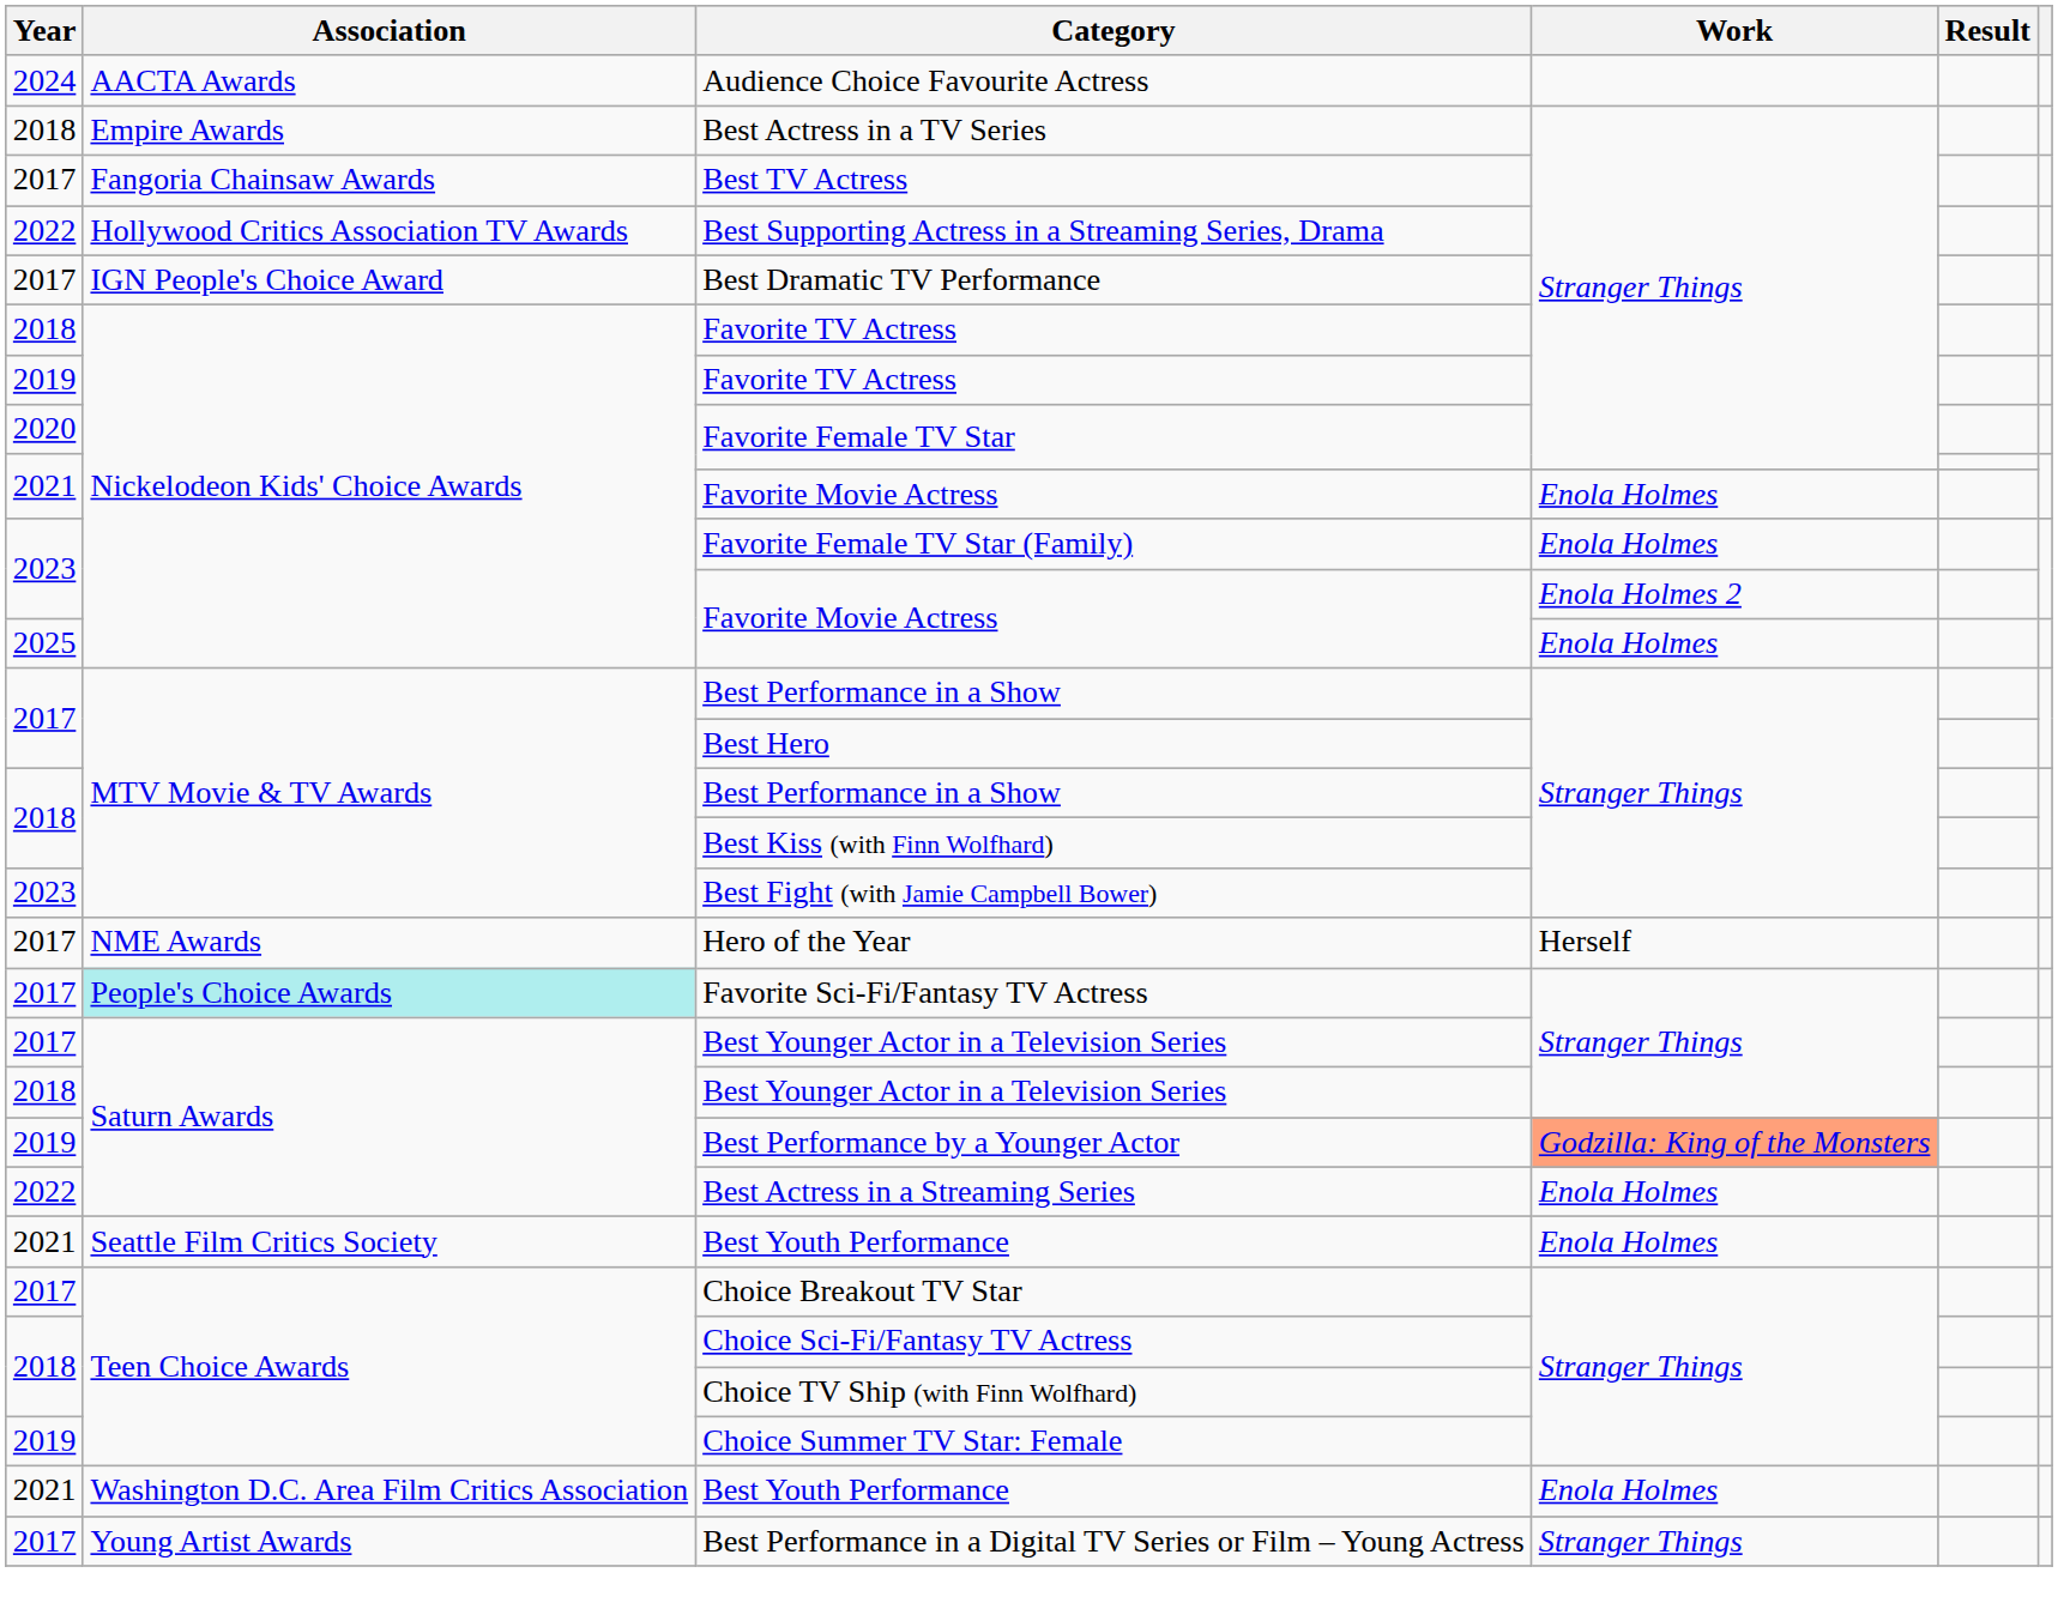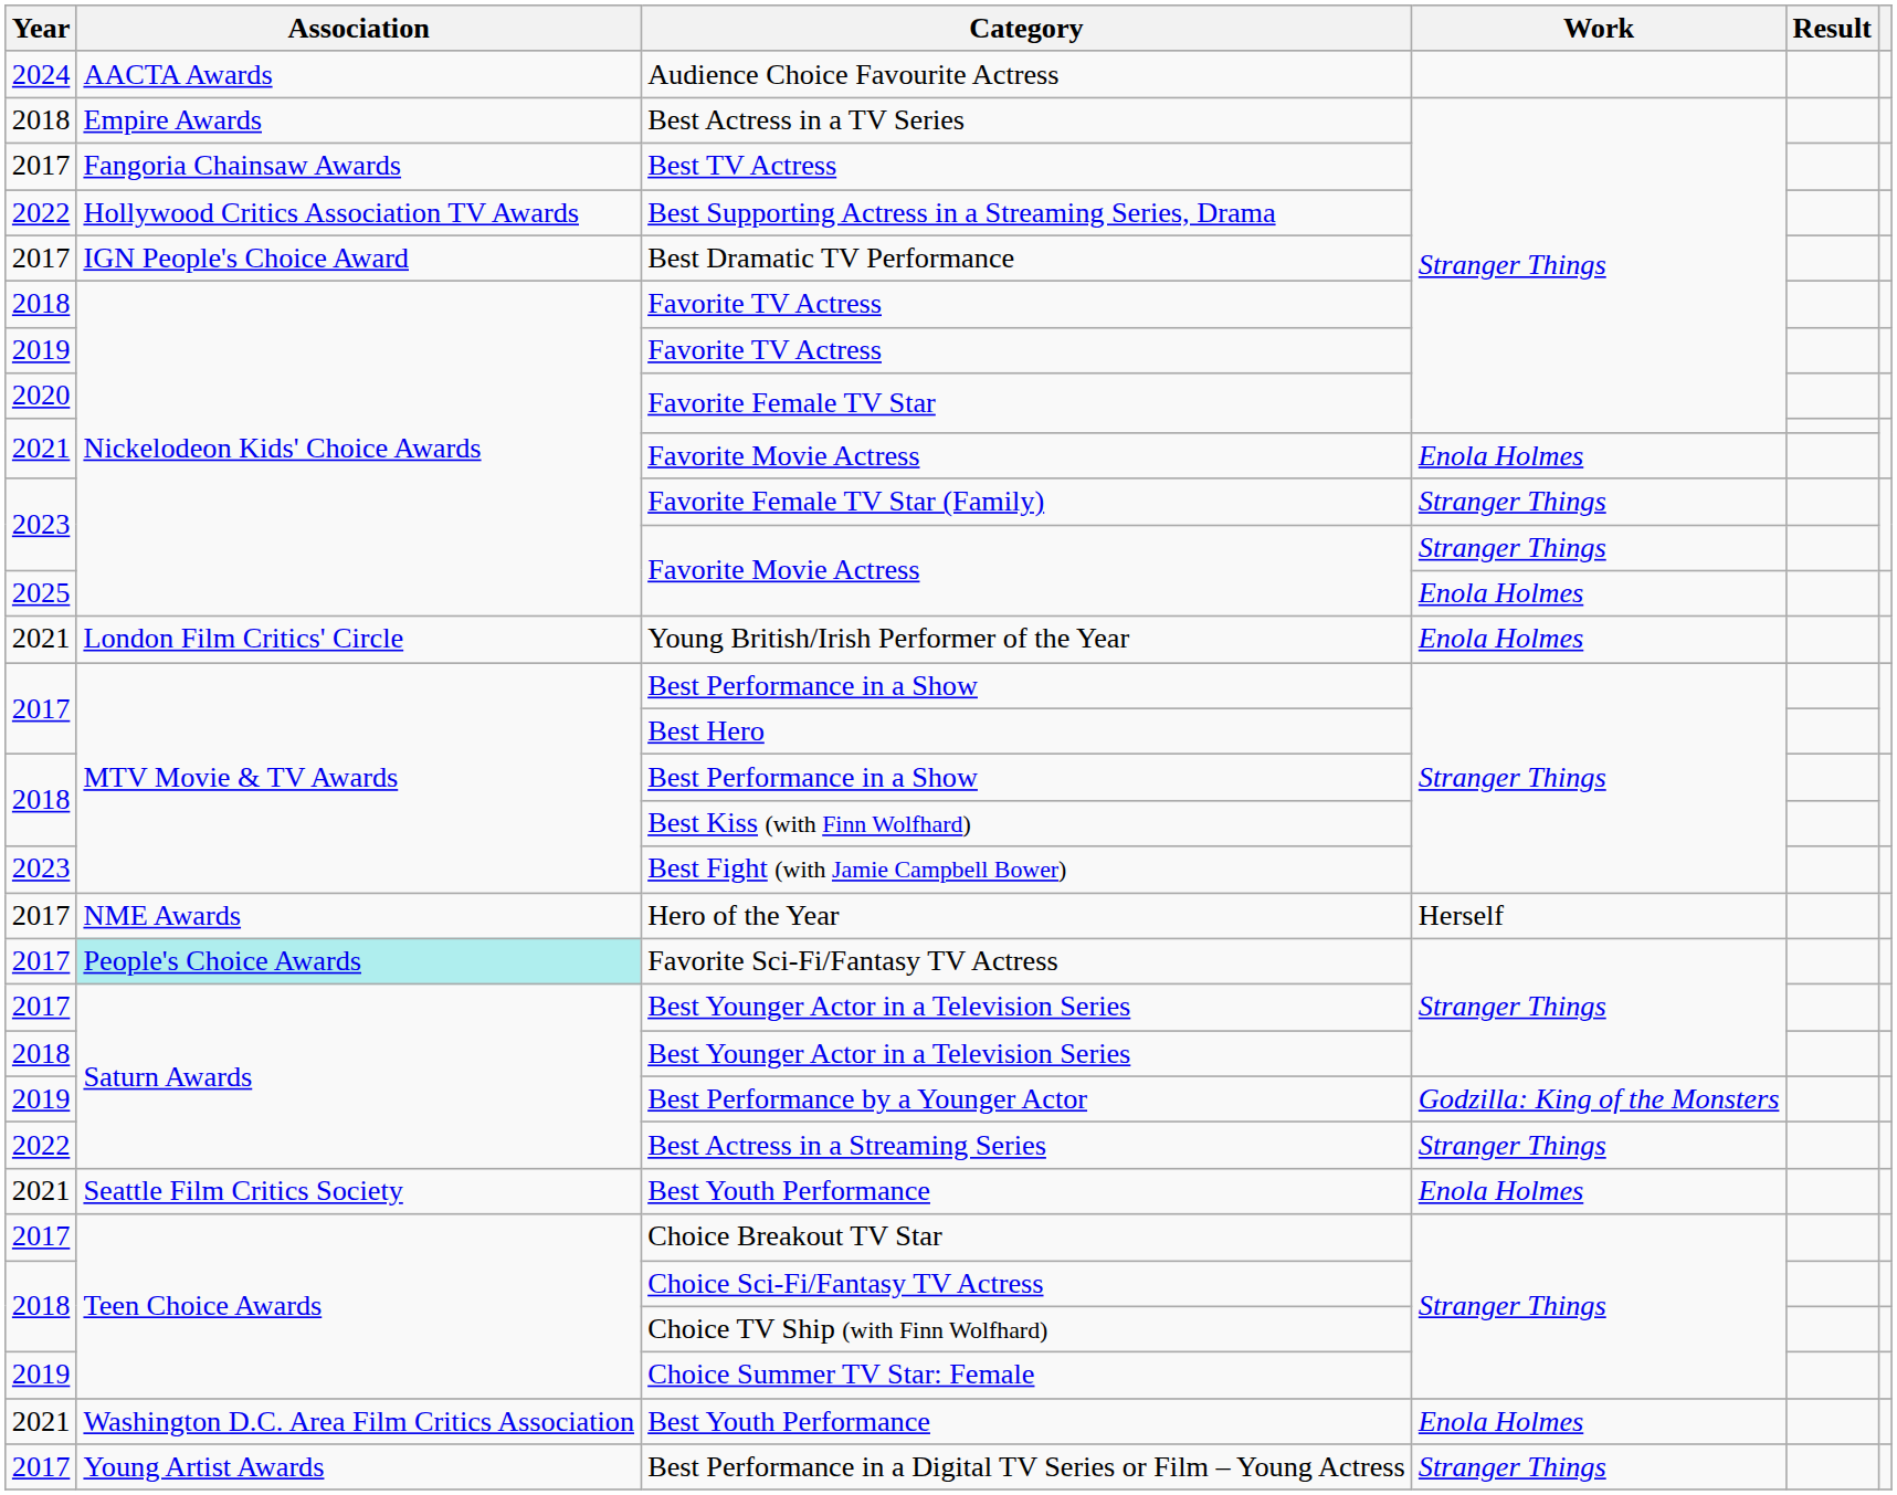Favorite Female TV Star (Family) | Work: Enola Holmes -> Stranger Things
2023 / Favorite Movie Actress | Work: Enola Holmes 2 -> Stranger Things
+ row: 2021 | London Film Critics' Circle | Young British/Irish Performer of the Year | Enola Holmes
Best Performance by a Younger Actor | Work: lightsalmon background -> no background
Best Actress in a Streaming Series | Work: Enola Holmes -> Stranger Things
